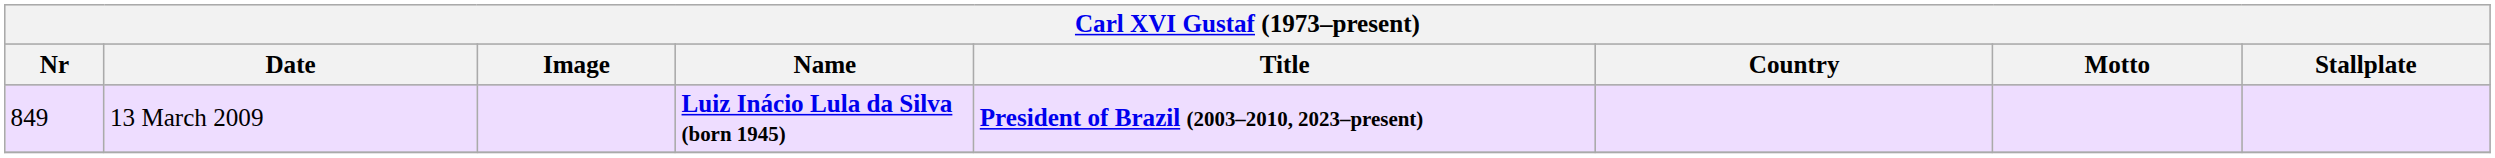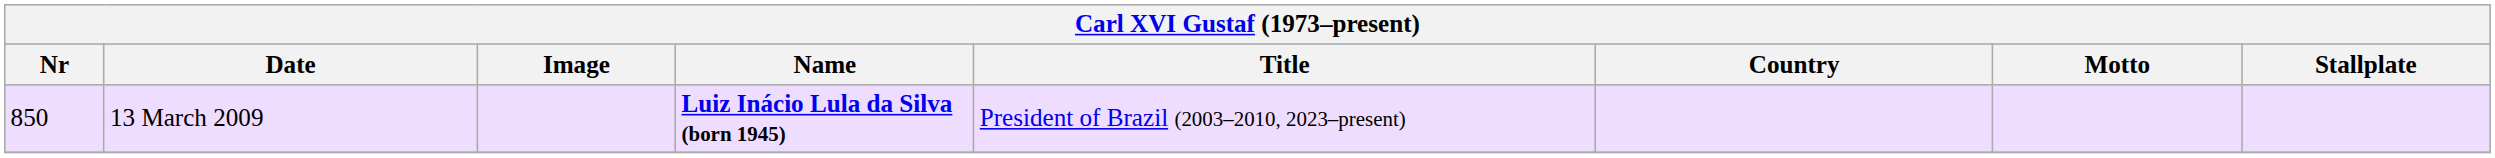13 March 2009 | Nr: 849 -> 850
13 March 2009 | Title: bold -> normal
